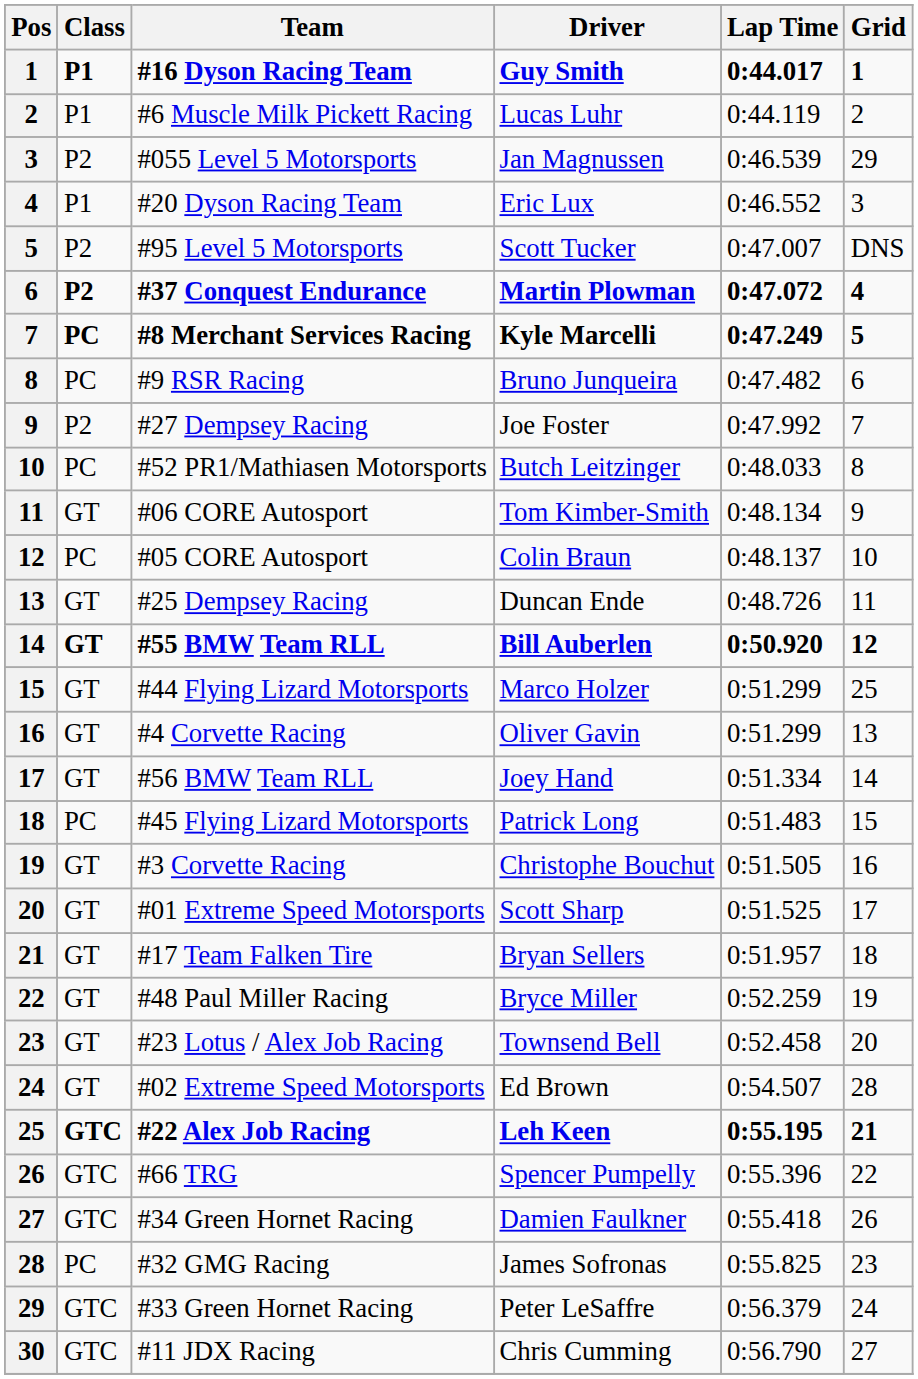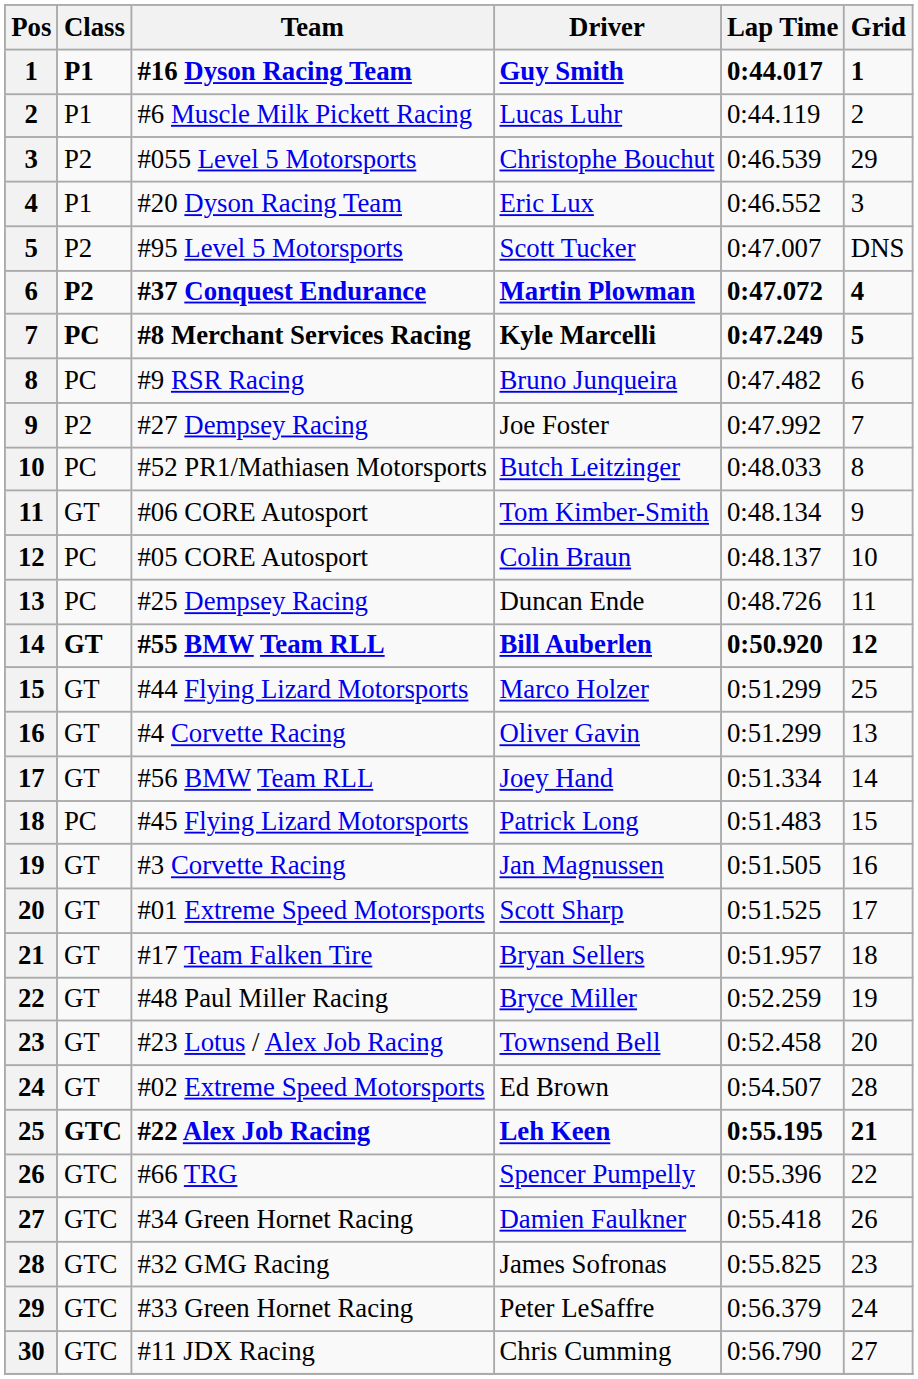#055 Level 5 Motorsports | Driver: Jan Magnussen -> Christophe Bouchut
#25 Dempsey Racing | Class: GT -> PC
#3 Corvette Racing | Driver: Christophe Bouchut -> Jan Magnussen
#32 GMG Racing | Class: PC -> GTC
